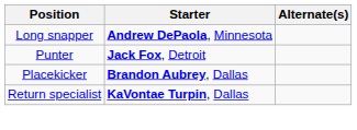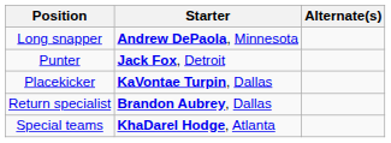Placekicker | Starter: Brandon Aubrey, Dallas -> KaVontae Turpin, Dallas
Return specialist | Starter: KaVontae Turpin, Dallas -> Brandon Aubrey, Dallas
+ row: Special teams | KhaDarel Hodge, Atlanta
